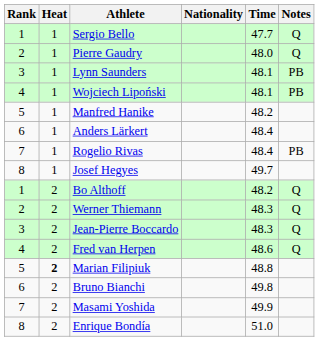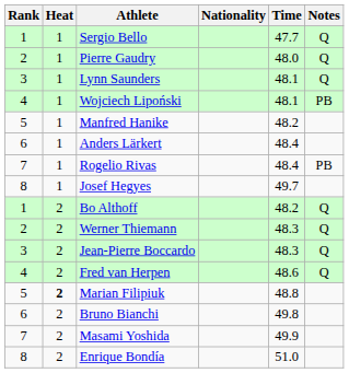Lynn Saunders | Notes: PB -> Q
